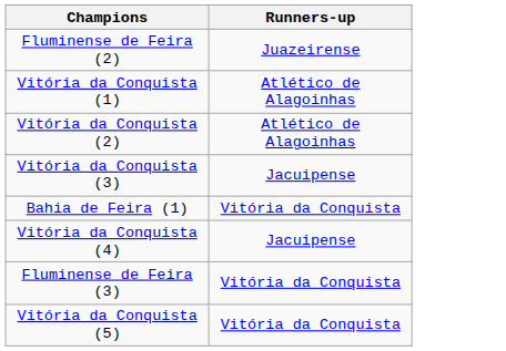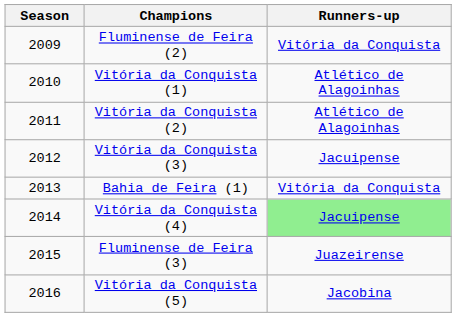+ column: Season | 2009 | 2010 | 2011 | 2012 | 2013 | 2014 | 2015 | 2016
Fluminense de Feira (2) | Runners-up: Juazeirense -> Vitória da Conquista
Vitória da Conquista (4) | Runners-up: no background -> lightgreen background
Fluminense de Feira (3) | Runners-up: Vitória da Conquista -> Juazeirense
Vitória da Conquista (5) | Runners-up: Vitória da Conquista -> Jacobina
